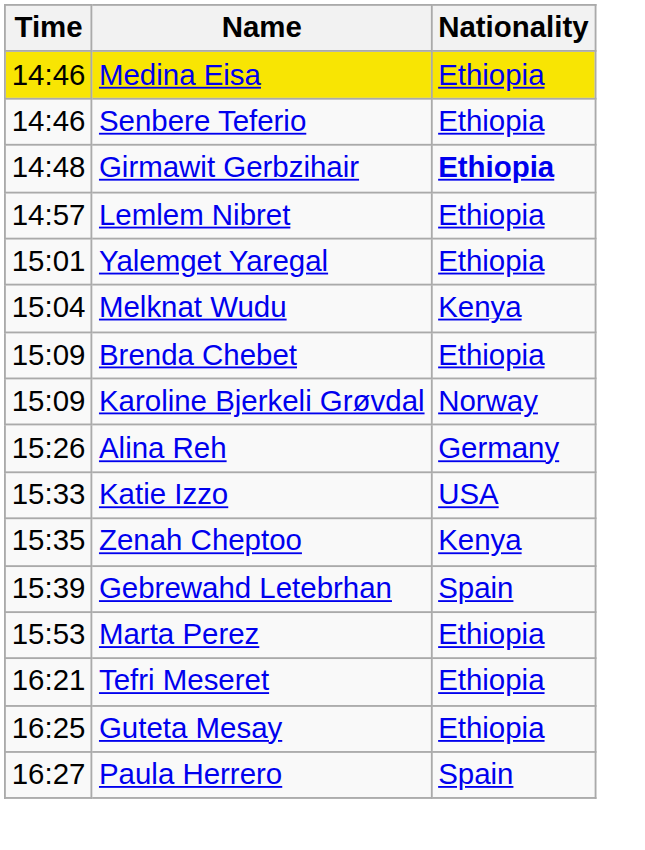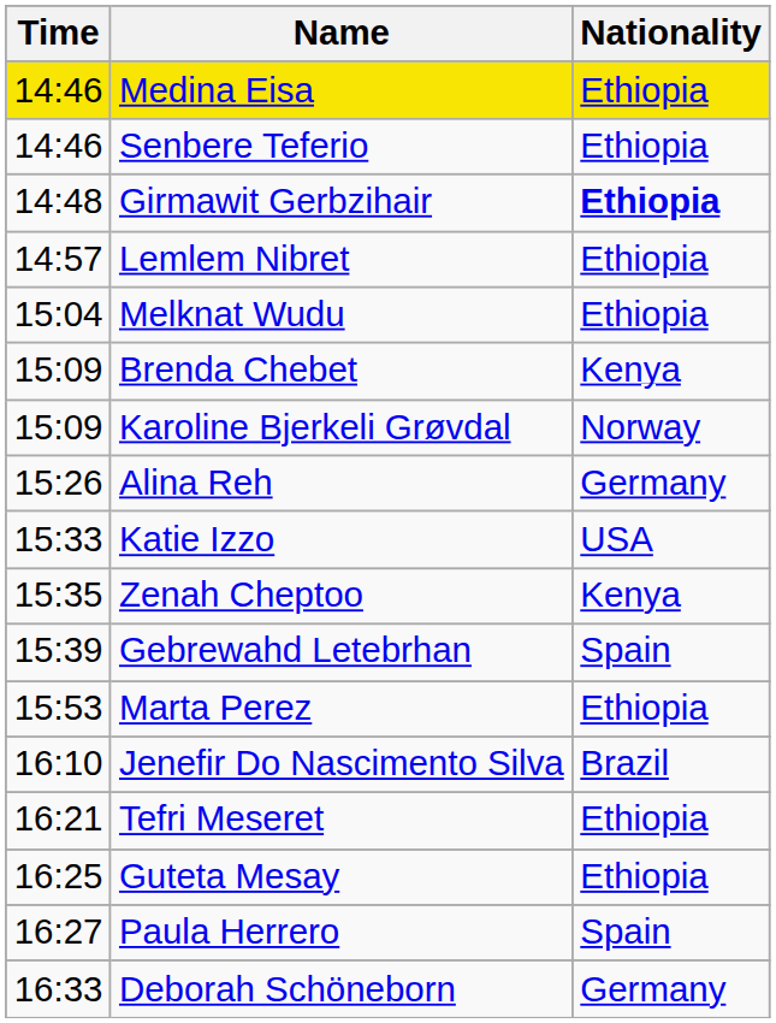- row: 15:01 | Yalemget Yaregal | Ethiopia
Melknat Wudu | Nationality: Kenya -> Ethiopia
Brenda Chebet | Nationality: Ethiopia -> Kenya
+ row: 16:10 | Jenefir Do Nascimento Silva | Brazil
+ row: 16:33 | Deborah Schöneborn | Germany
